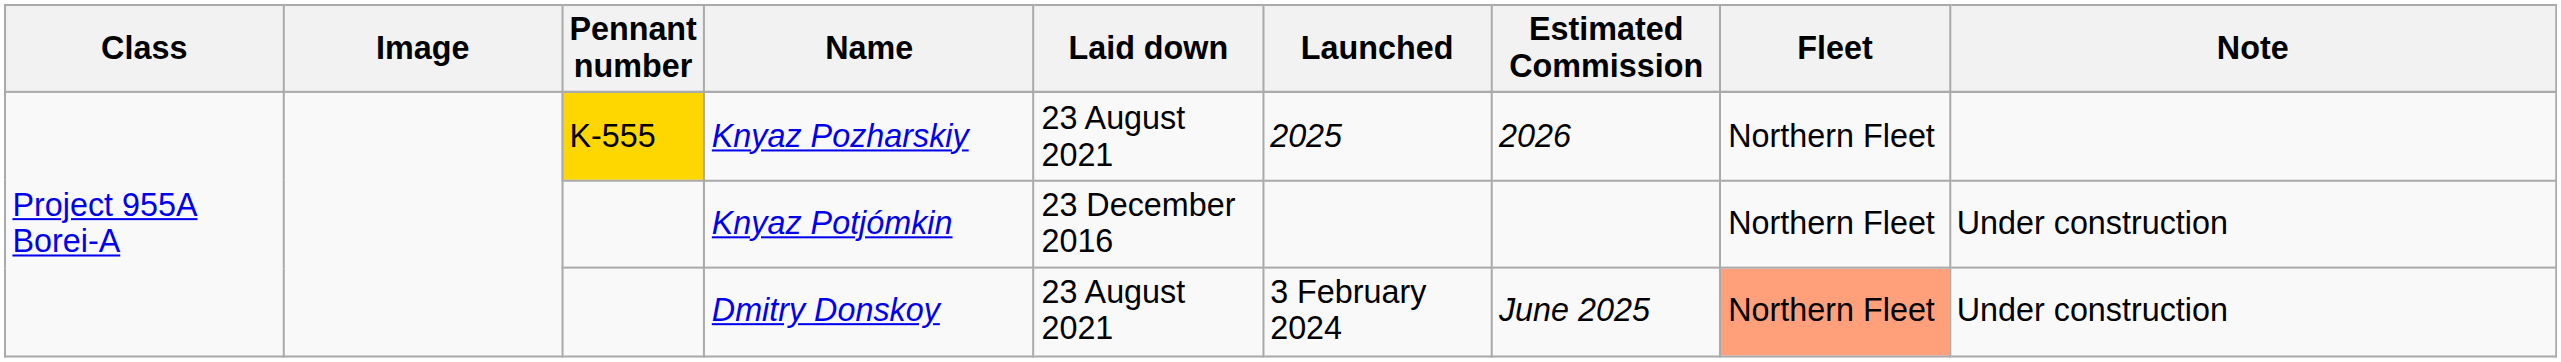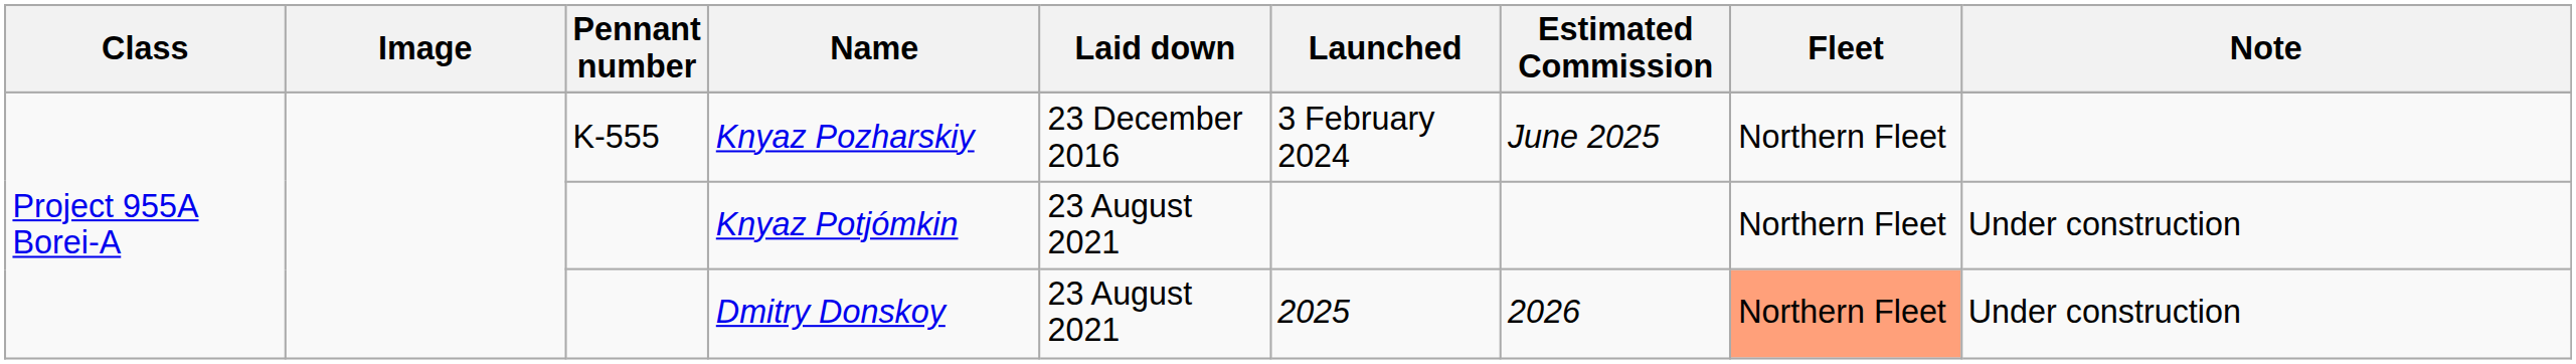Knyaz Pozharskiy | Pennant number: gold background -> no background
Knyaz Pozharskiy | Laid down: 23 August 2021 -> 23 December 2016
Knyaz Pozharskiy | Launched: 2025 -> 3 February 2024
Knyaz Pozharskiy | Estimated Commission: 2026 -> June 2025
Knyaz Potjómkin | Laid down: 23 December 2016 -> 23 August 2021
Dmitry Donskoy | Launched: 3 February 2024 -> 2025
Dmitry Donskoy | Estimated Commission: June 2025 -> 2026
